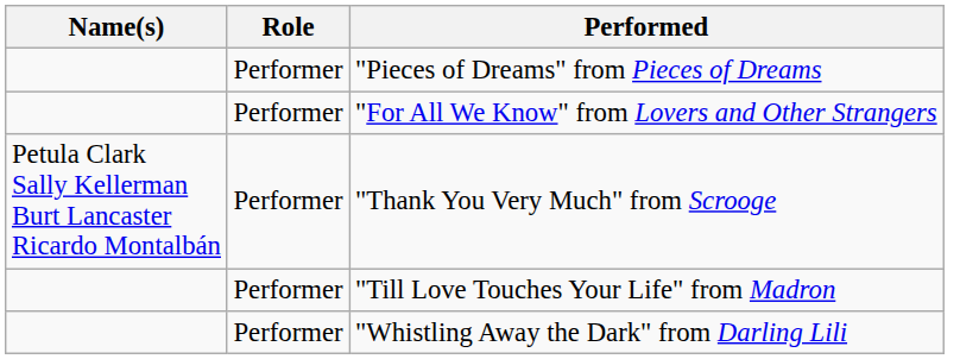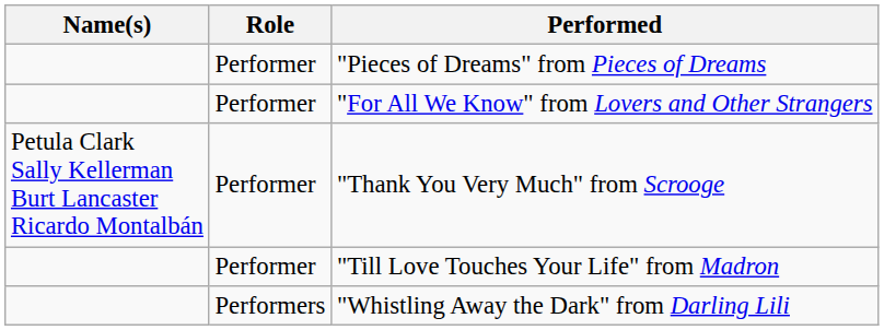"Whistling Away the Dark" from Darling Lili | Role: Performer -> Performers
